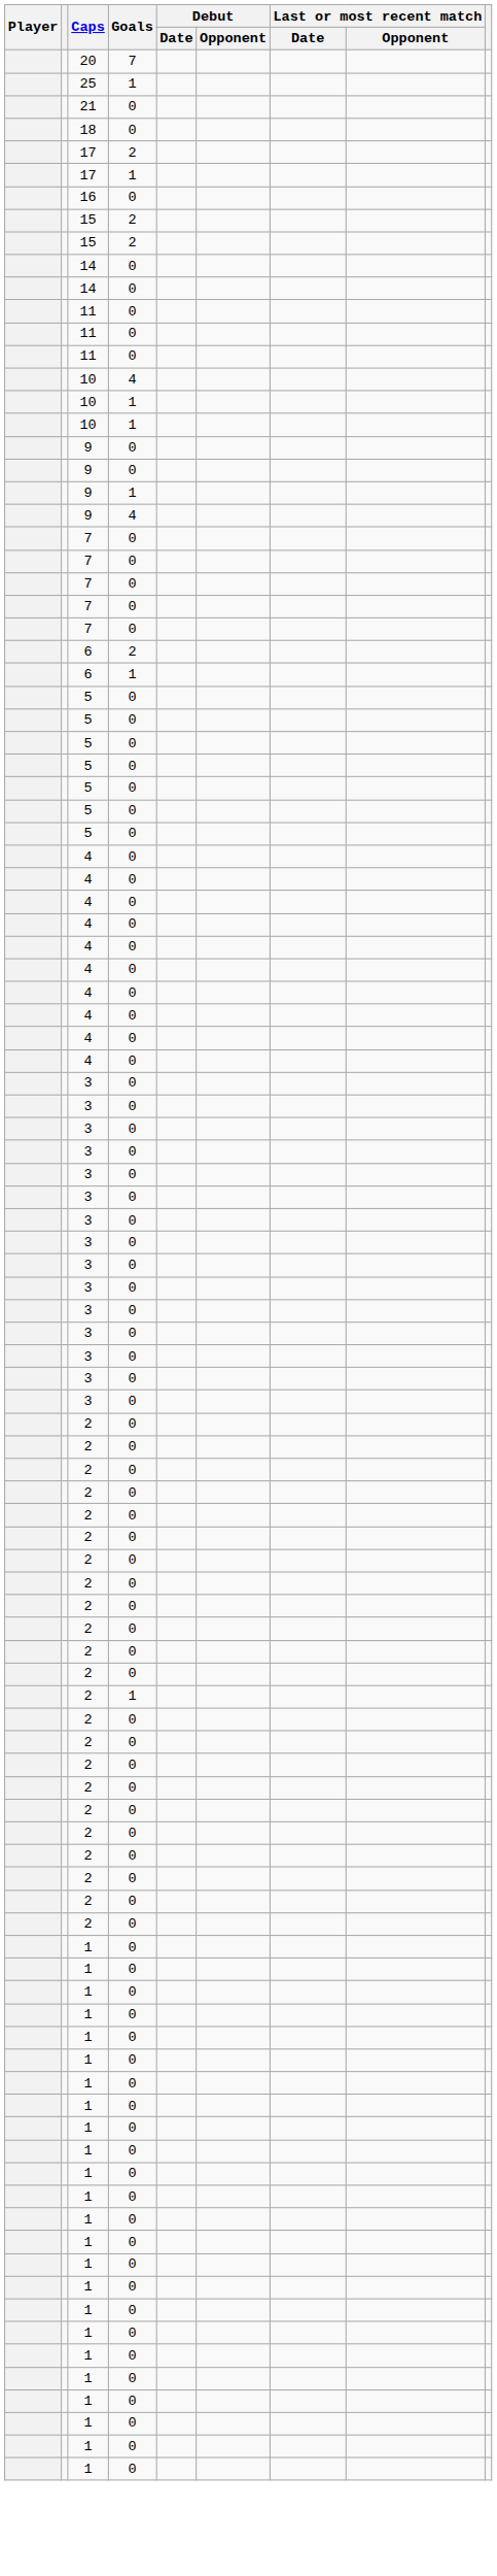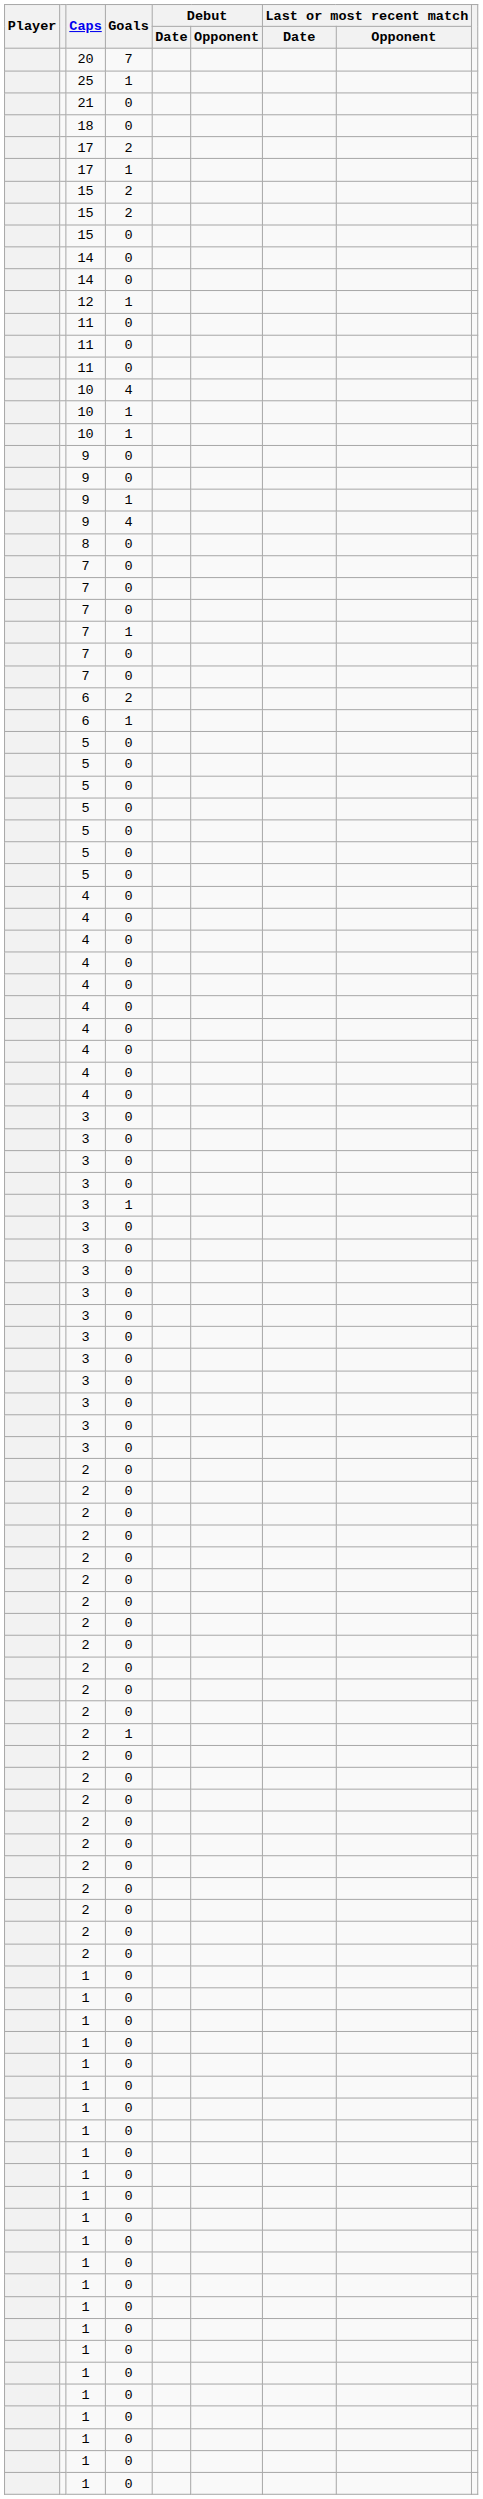- row: 16 | 0
+ row: 15 | 0
+ row: 12 | 1
+ row: 8 | 0
+ row: 7 | 1
+ row: 3 | 1
